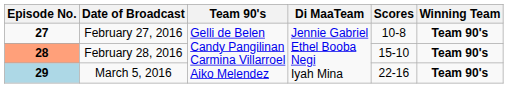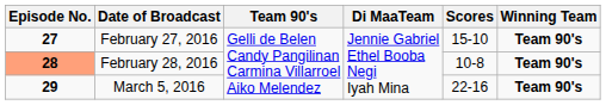February 27, 2016 | Scores: 10-8 -> 15-10
February 28, 2016 | Scores: 15-10 -> 10-8
March 5, 2016 | Episode No.: lightblue background -> no background
